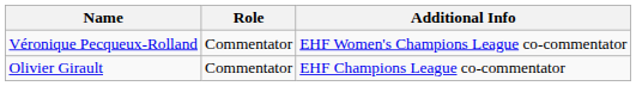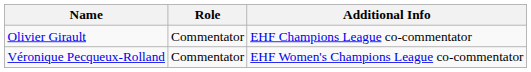rows swapped: Olivier Girault <-> Véronique Pecqueux-Rolland
